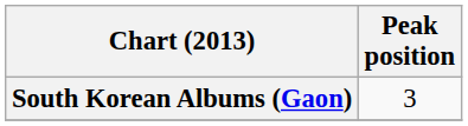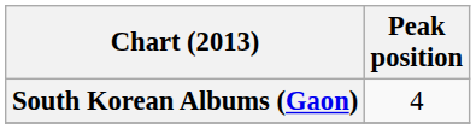South Korean Albums (Gaon) | Peak position: 3 -> 4
